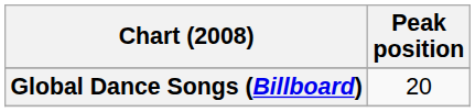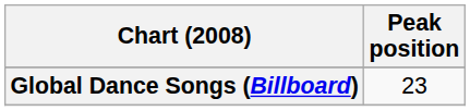Global Dance Songs (Billboard) | Peak position: 20 -> 23
